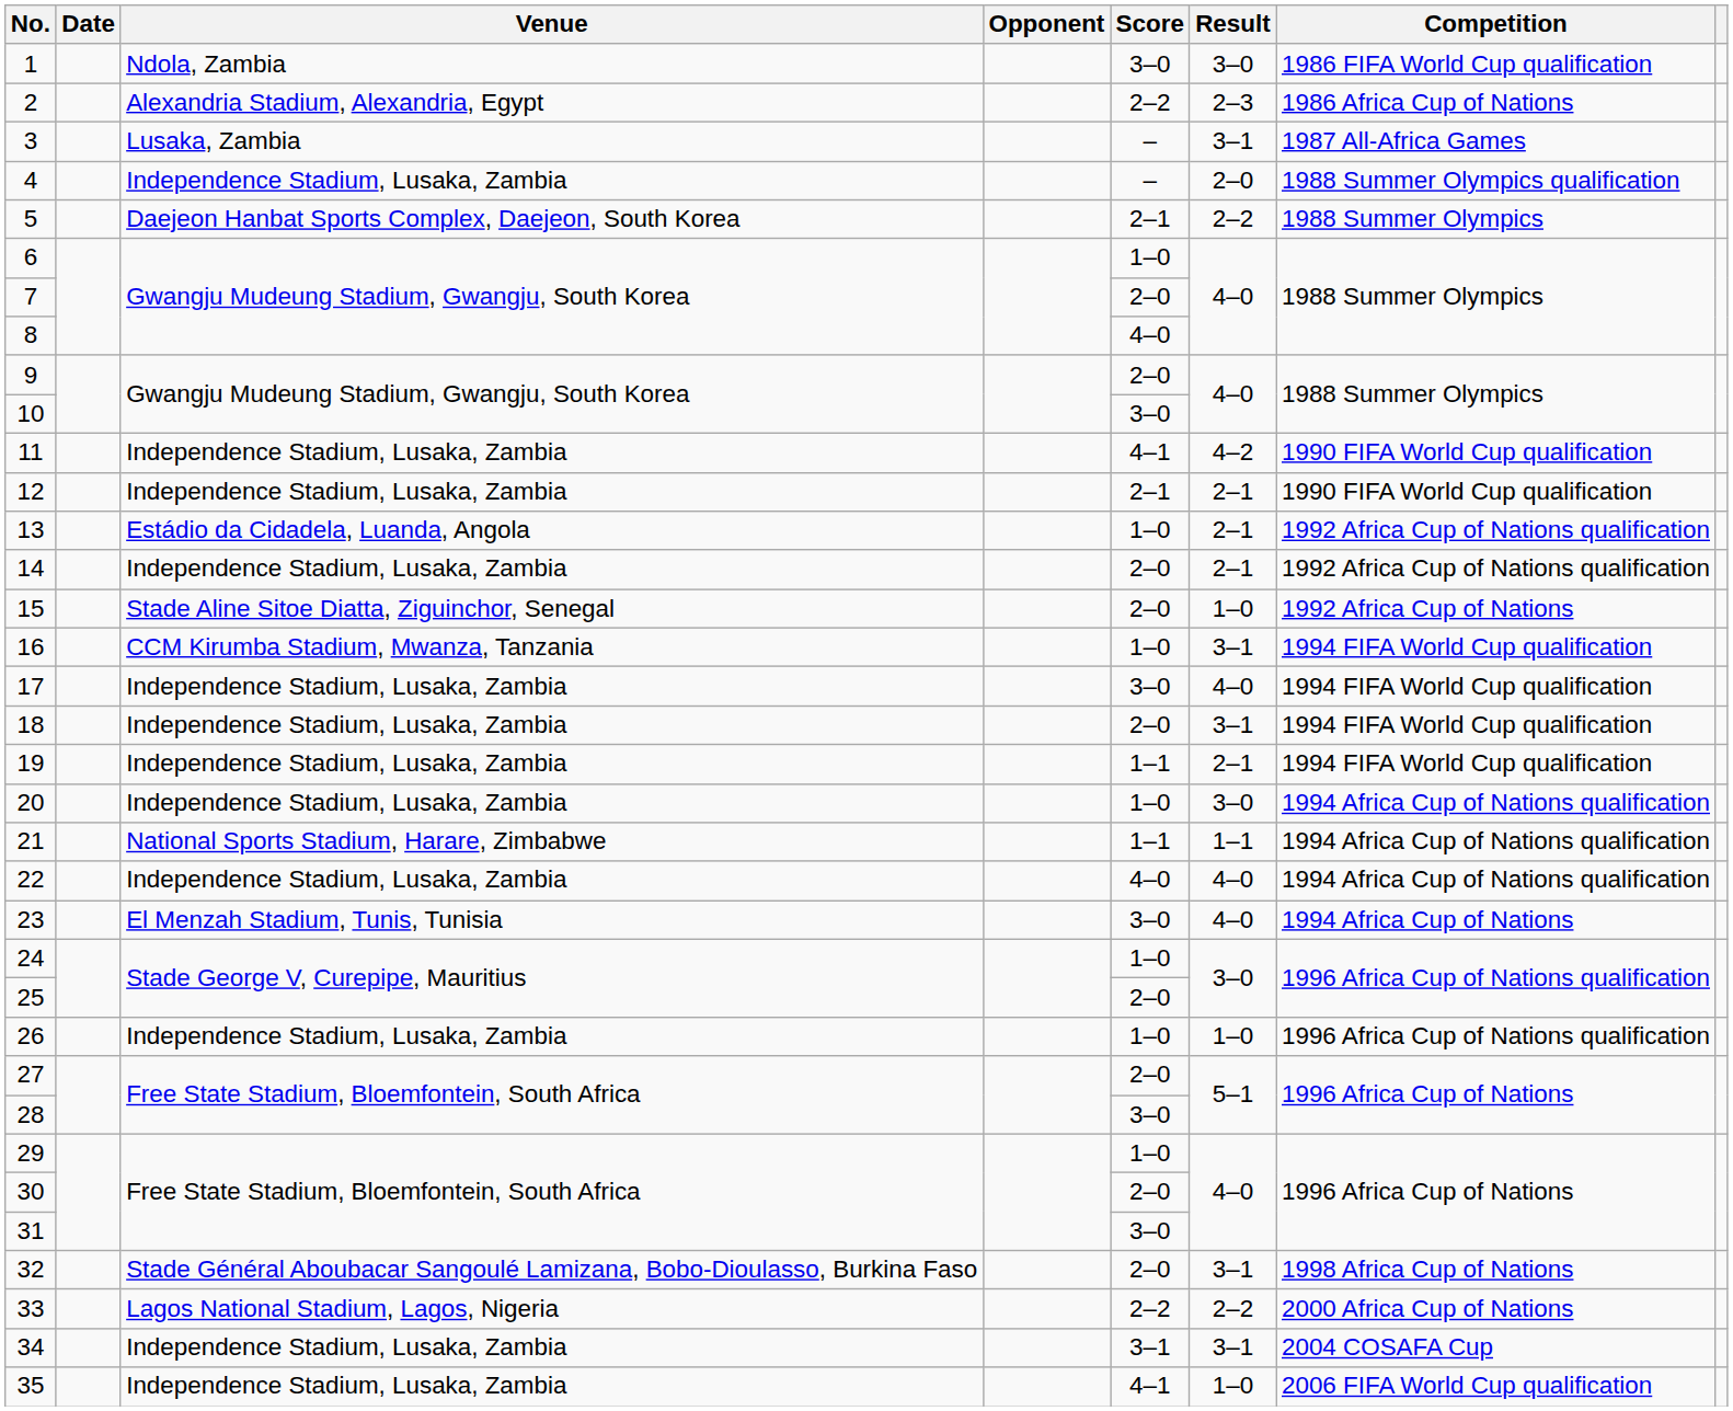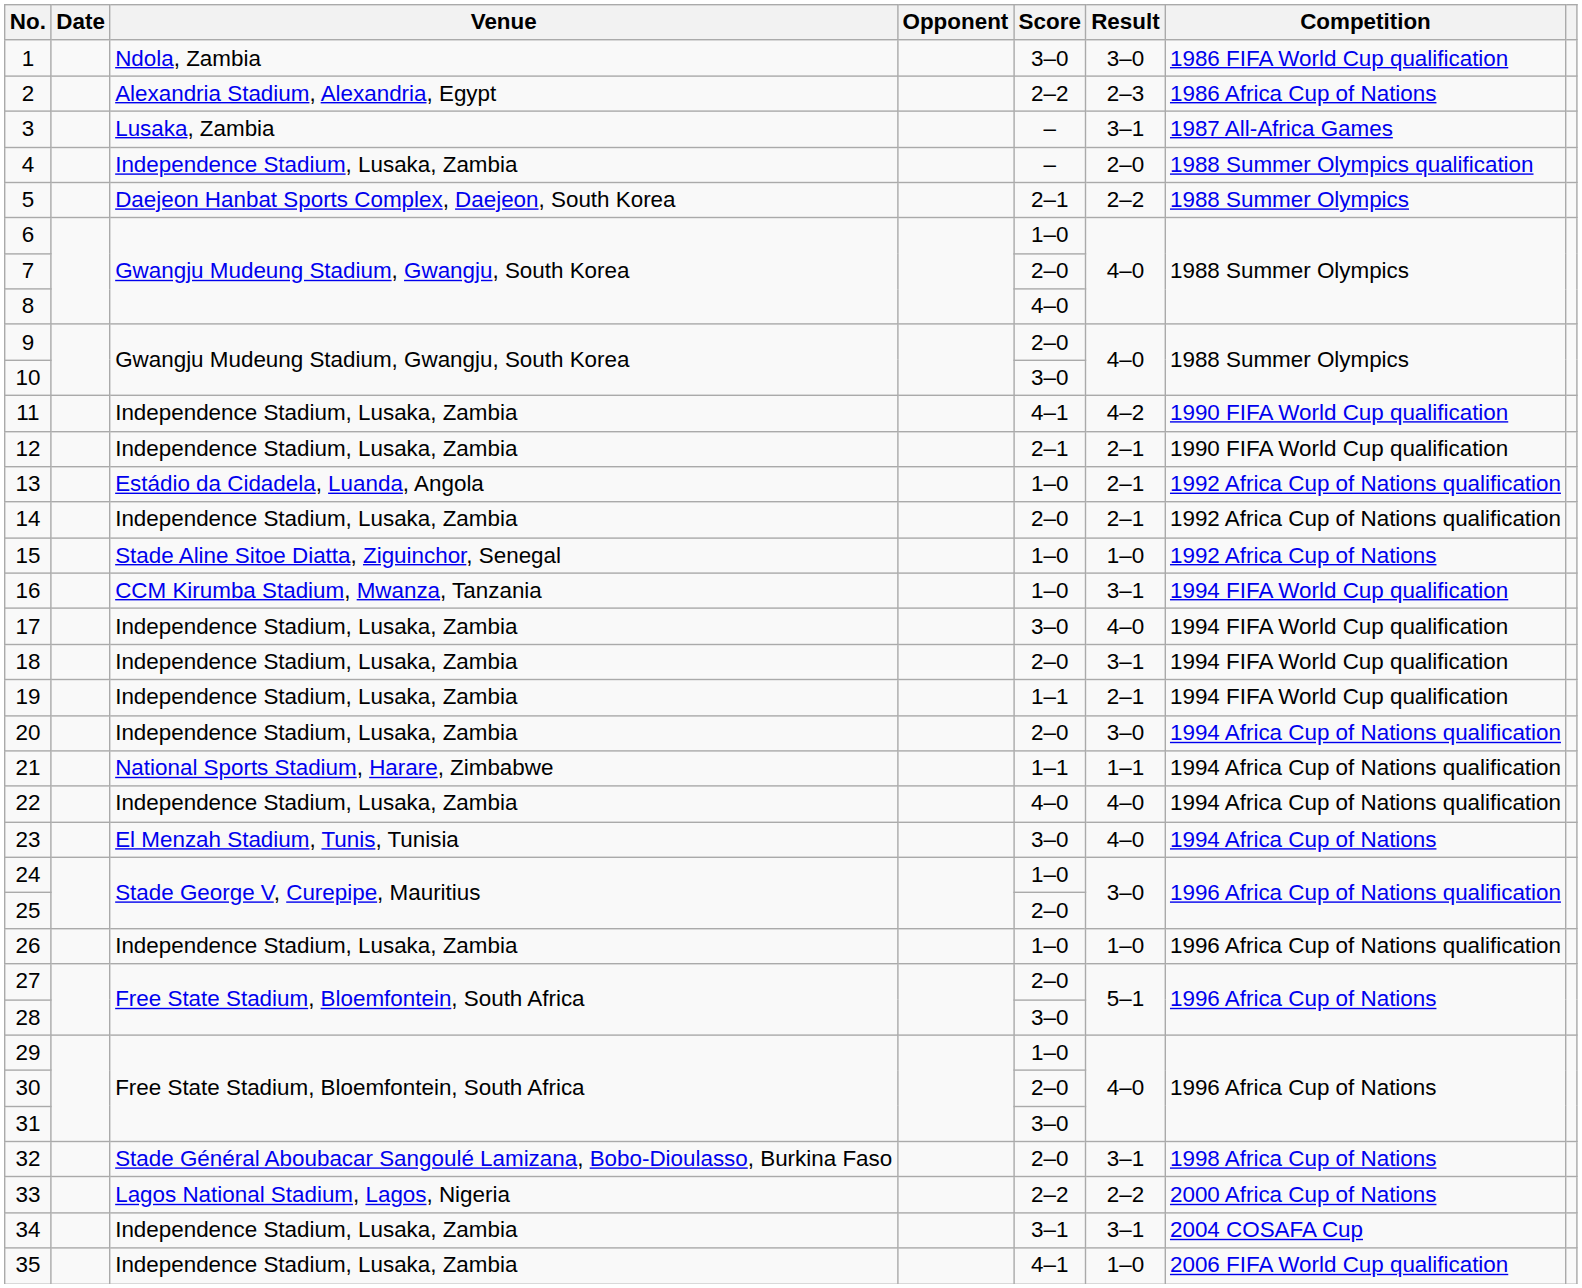15 | Score: 2–0 -> 1–0
20 | Score: 1–0 -> 2–0
